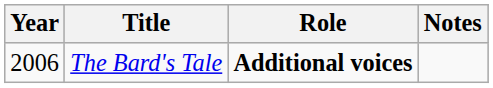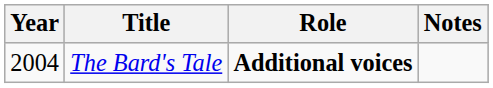The Bard's Tale | Year: 2006 -> 2004
